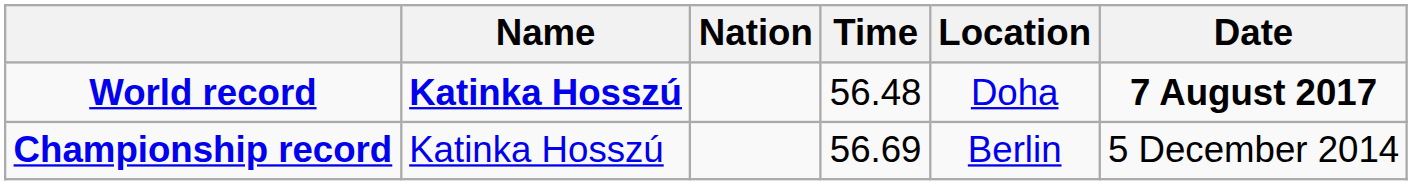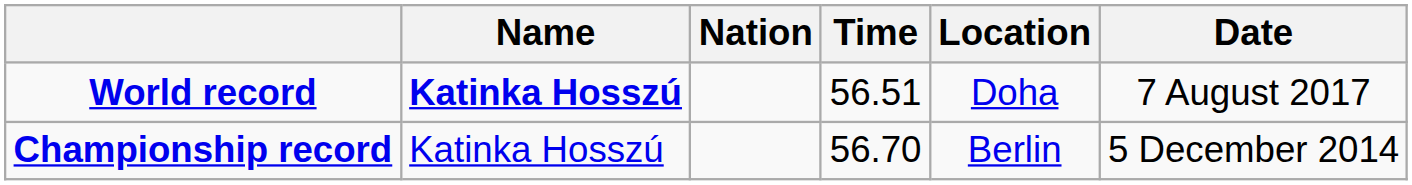World record | Time: 56.48 -> 56.51
World record | Date: bold -> normal
Championship record | Time: 56.69 -> 56.70
